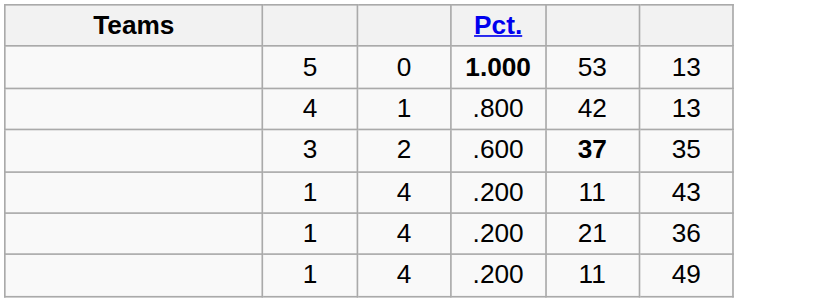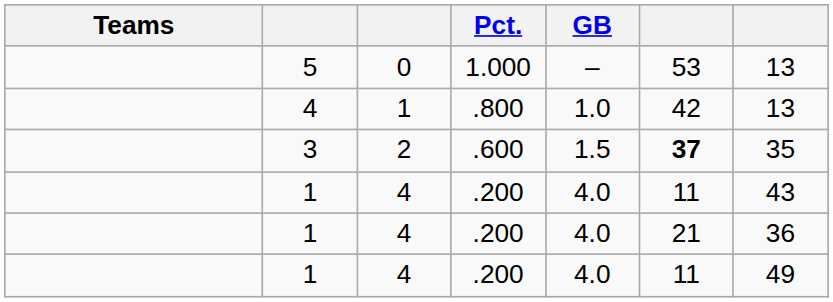+ column: GB | – | 1.0 | 1.5 | 4.0 | 4.0 | 4.0
5 | Pct.: bold -> normal
